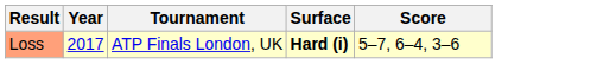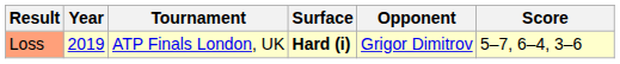+ column: Opponent | Grigor Dimitrov
Loss | Year: 2017 -> 2019
